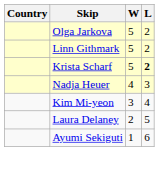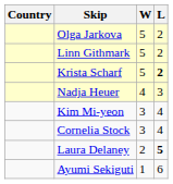+ row: Cornelia Stock | 3 | 4
Laura Delaney | L: normal -> bold
